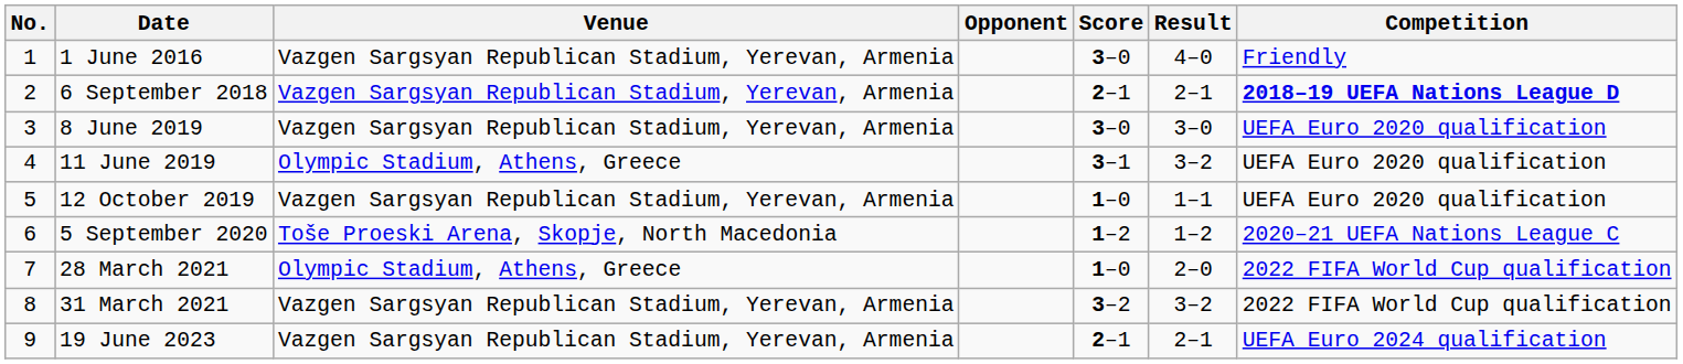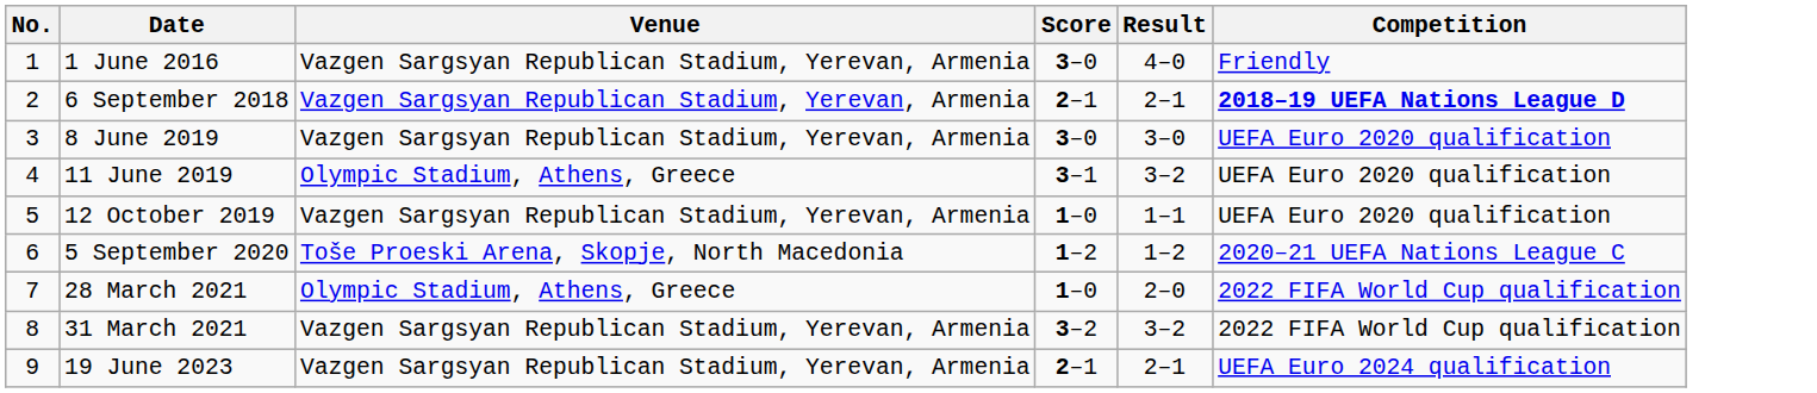- column: Opponent
